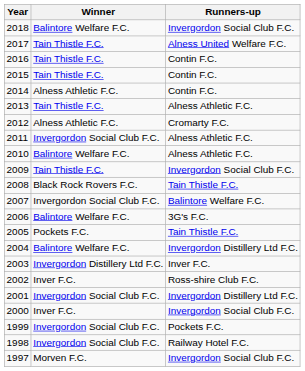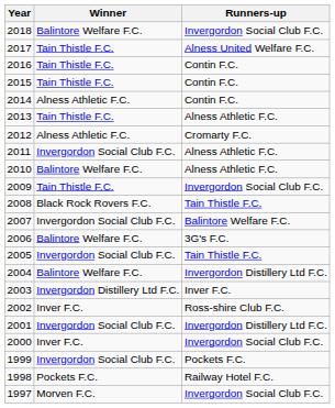2005 | Winner: Pockets F.C. -> Invergordon Social Club F.C.
1998 | Winner: Invergordon Social Club F.C. -> Pockets F.C.
